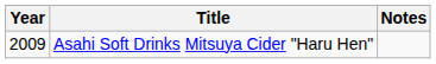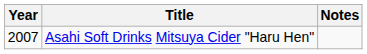Asahi Soft Drinks Mitsuya Cider "Haru Hen" | Year: 2009 -> 2007
